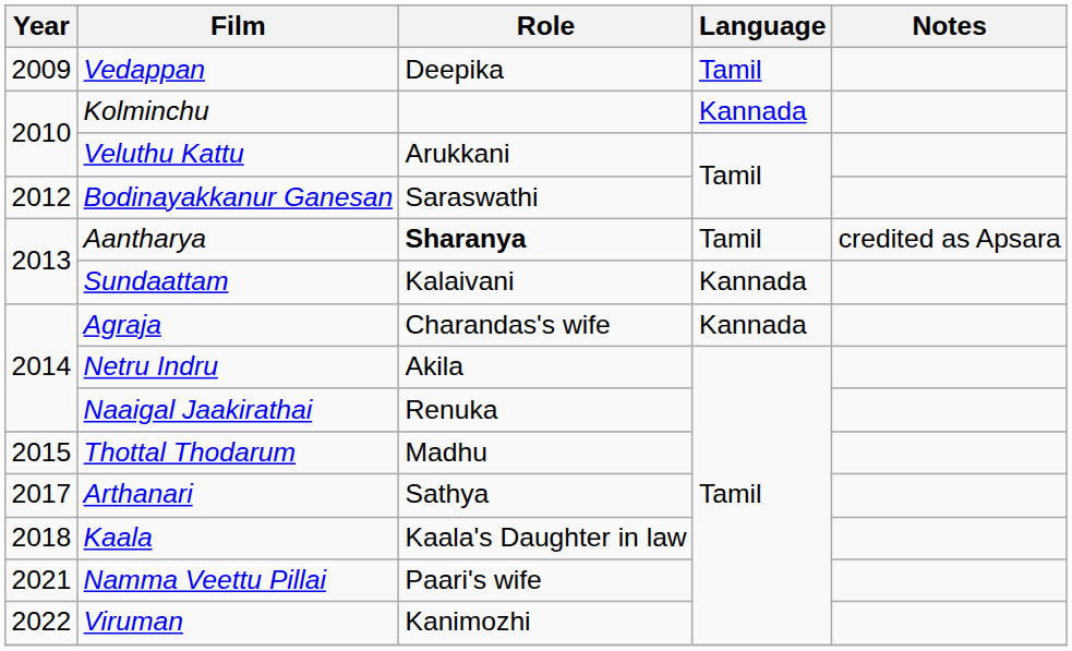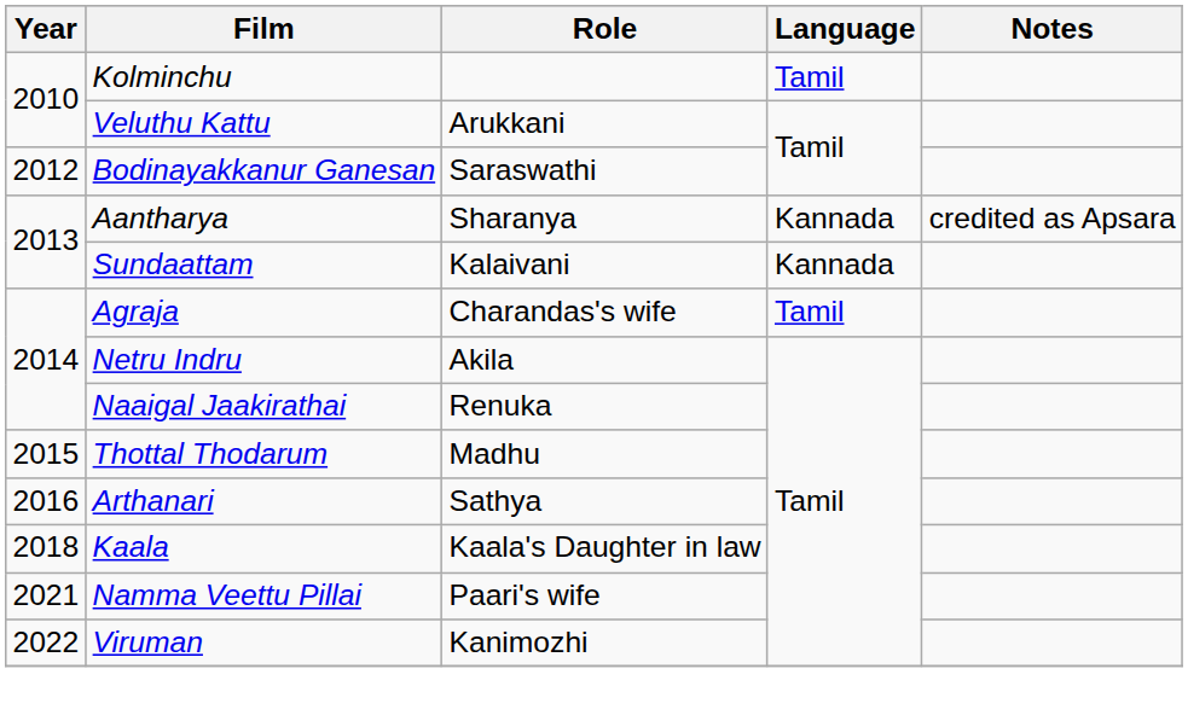- row: 2009 | Vedappan | Deepika | Tamil
Kolminchu | Language: Kannada -> Tamil
Aantharya | Role: bold -> normal
Aantharya | Language: Tamil -> Kannada
Agraja | Language: Kannada -> Tamil
Arthanari | Year: 2017 -> 2016
